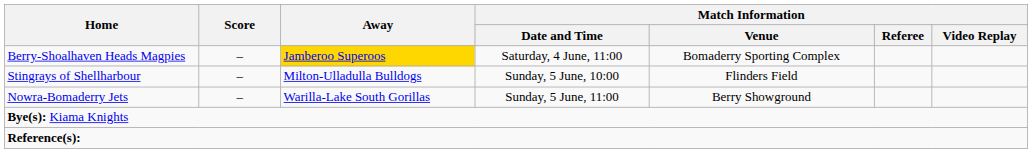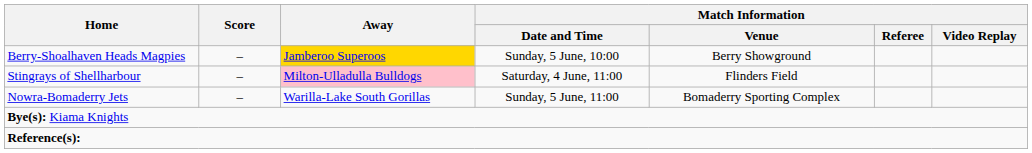Berry-Shoalhaven Heads Magpies | Match Information / Date and Time: Saturday, 4 June, 11:00 -> Sunday, 5 June, 10:00
Berry-Shoalhaven Heads Magpies | Match Information / Venue: Bomaderry Sporting Complex -> Berry Showground
Stingrays of Shellharbour | Away: no background -> pink background
Stingrays of Shellharbour | Match Information / Date and Time: Sunday, 5 June, 10:00 -> Saturday, 4 June, 11:00
Nowra-Bomaderry Jets | Match Information / Venue: Berry Showground -> Bomaderry Sporting Complex
